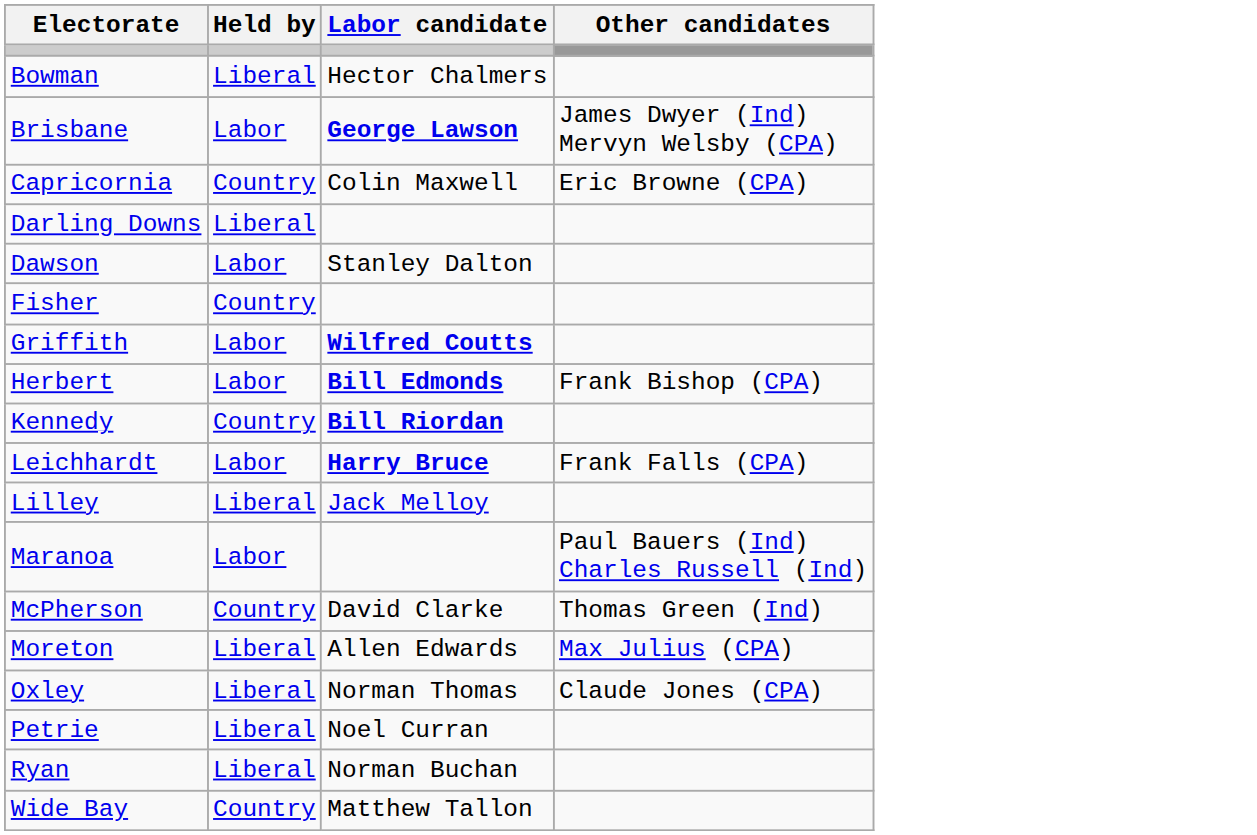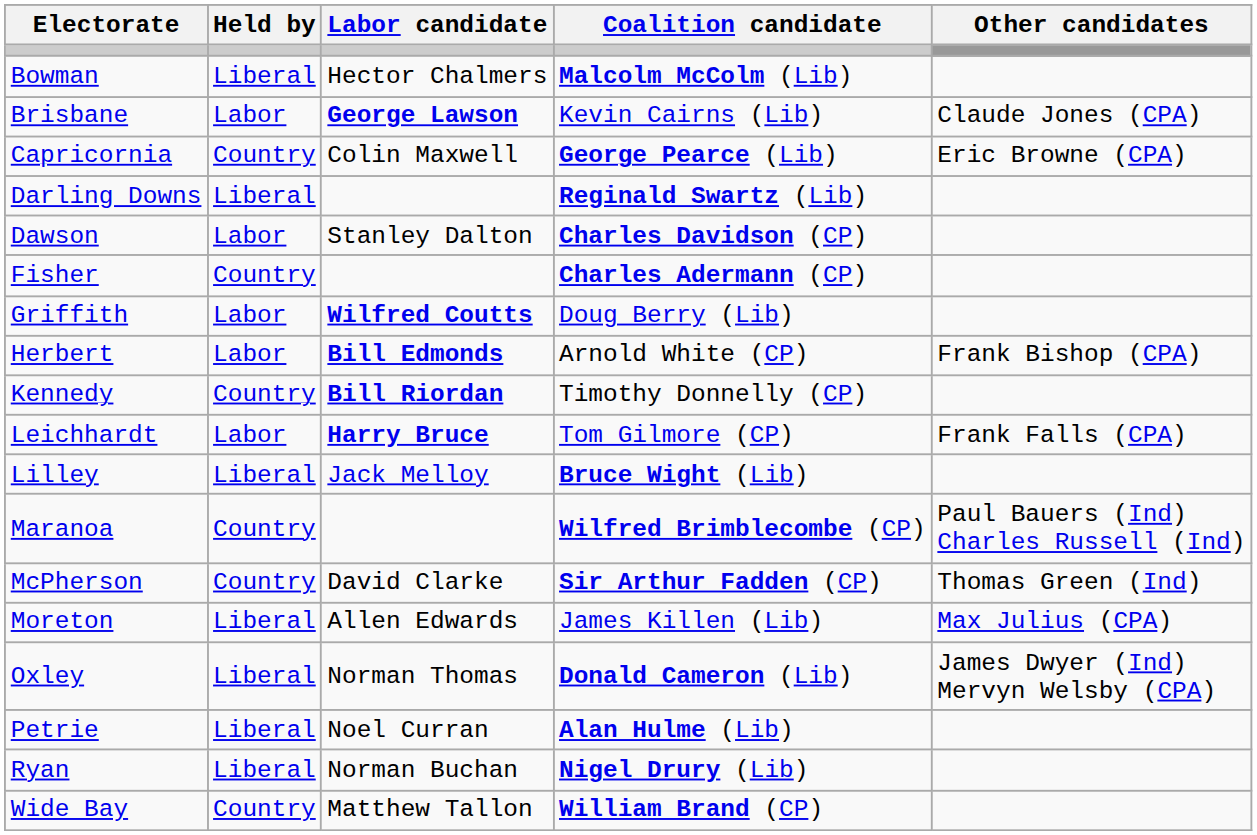+ column: Coalition candidate | Malcolm McColm (Lib) | Kevin Cairns (Lib) | George Pearce (Lib) | Reginald Swartz (Lib) | Charles Davidson (CP) | Charles Adermann (CP) | Doug Berry (Lib) | Arnold White (CP) | Timothy Donnelly (CP) | Tom Gilmore (CP) | Bruce Wight (Lib) | Wilfred Brimblecombe (CP) | Sir Arthur Fadden (CP) | James Killen (Lib) | Donald Cameron (Lib) | Alan Hulme (Lib) | Nigel Drury (Lib) | William Brand (CP)
Brisbane | Other candidates: James Dwyer (Ind) Mervyn Welsby (CPA) -> Claude Jones (CPA)
Maranoa | Held by: Labor -> Country
Oxley | Other candidates: Claude Jones (CPA) -> James Dwyer (Ind) Mervyn Welsby (CPA)
